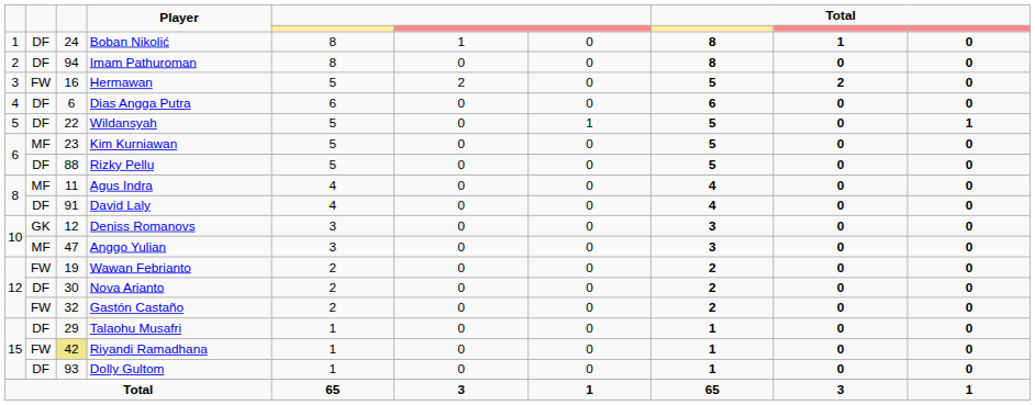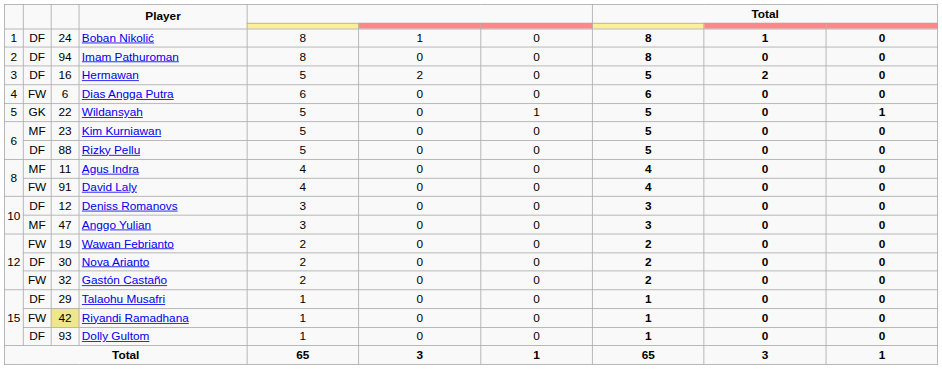Hermawan | column 2: FW -> DF
Dias Angga Putra | column 2: DF -> FW
Wildansyah | column 2: DF -> GK
David Laly | column 2: DF -> FW
Deniss Romanovs | column 2: GK -> DF
